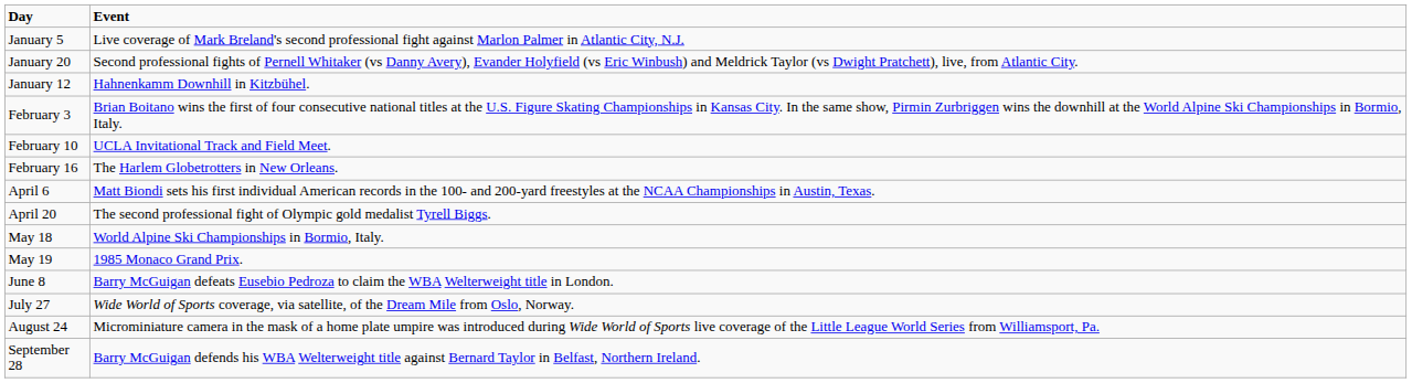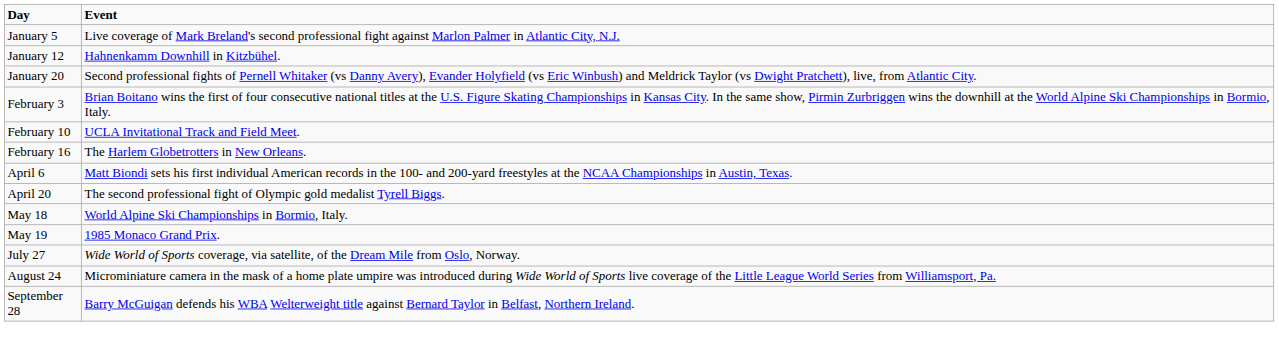rows swapped: January 12 <-> January 20
- row: June 8 | Barry McGuigan defeats Eusebio Pedroza to claim the WBA Welterweight title in London.
